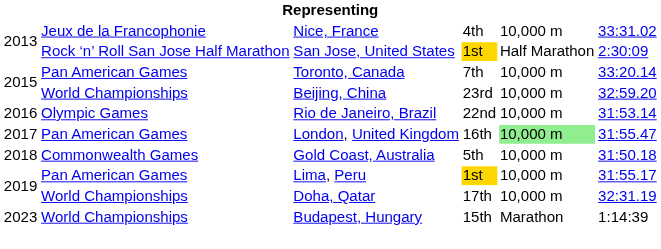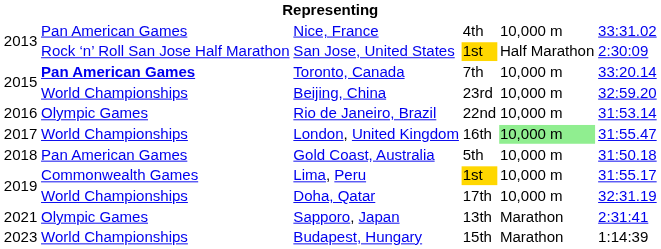Nice, France | column 2: Jeux de la Francophonie -> Pan American Games
Toronto, Canada | column 2: normal -> bold
London, United Kingdom | column 2: Pan American Games -> World Championships
Gold Coast, Australia | column 2: Commonwealth Games -> Pan American Games
Lima, Peru | column 2: Pan American Games -> Commonwealth Games
+ row: 2021 | Olympic Games | Sapporo, Japan | 13th | Marathon | 2:31:41
